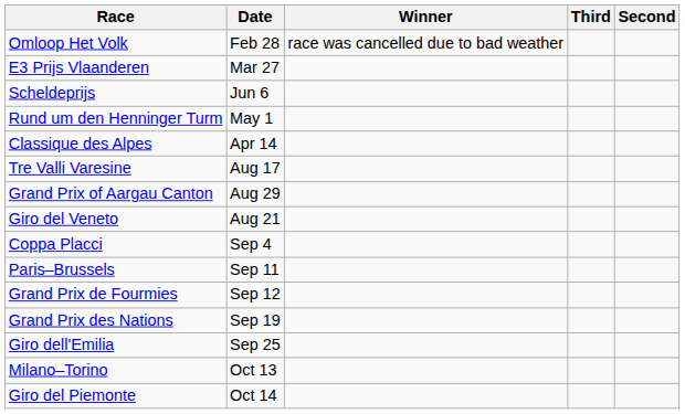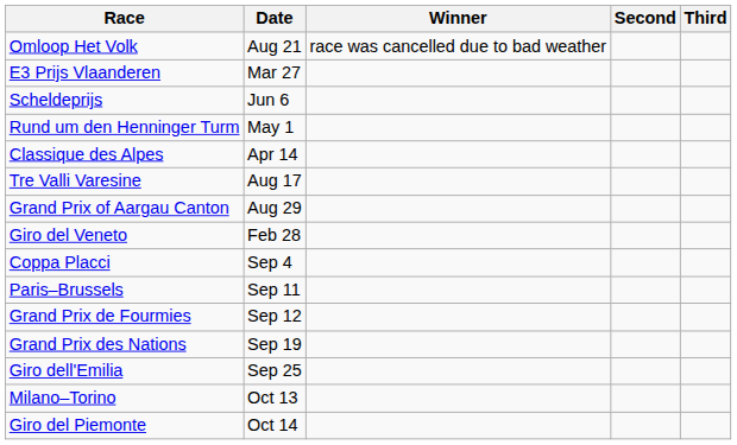columns swapped: Second <-> Third
Omloop Het Volk | Date: Feb 28 -> Aug 21
Giro del Veneto | Date: Aug 21 -> Feb 28
